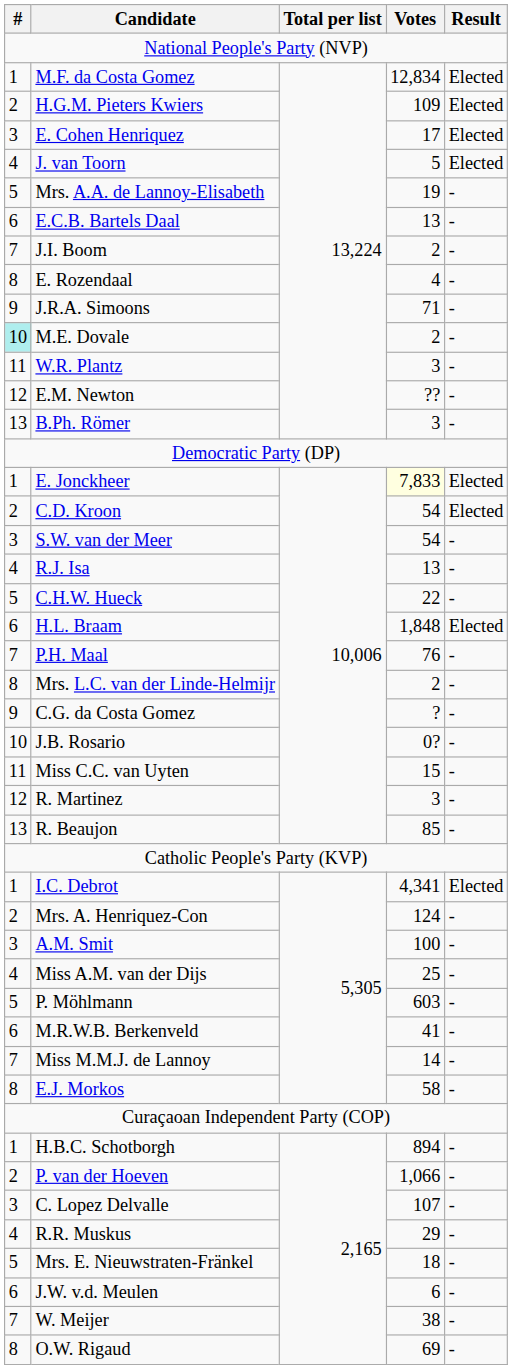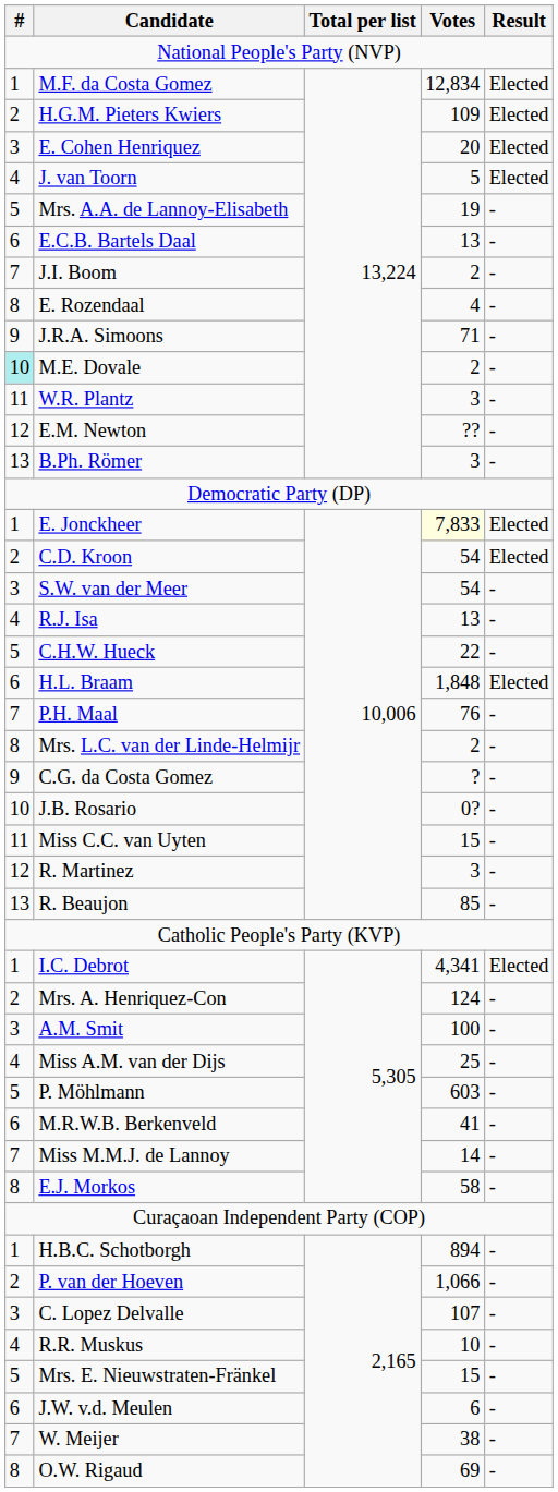E. Cohen Henriquez | Votes: 17 -> 20
R.R. Muskus | Votes: 29 -> 10
Mrs. E. Nieuwstraten-Fränkel | Votes: 18 -> 15
